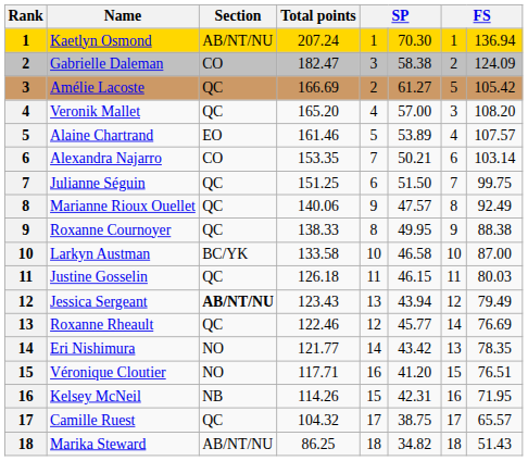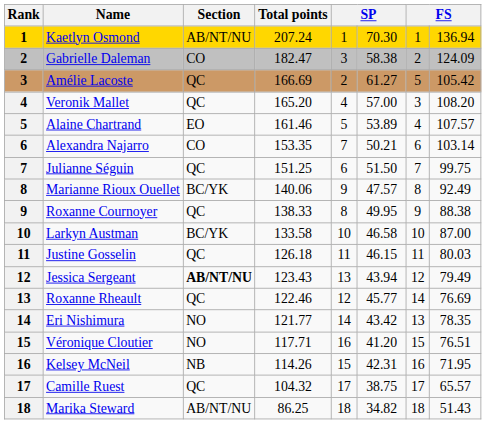Marianne Rioux Ouellet | Section: QC -> BC/YK
